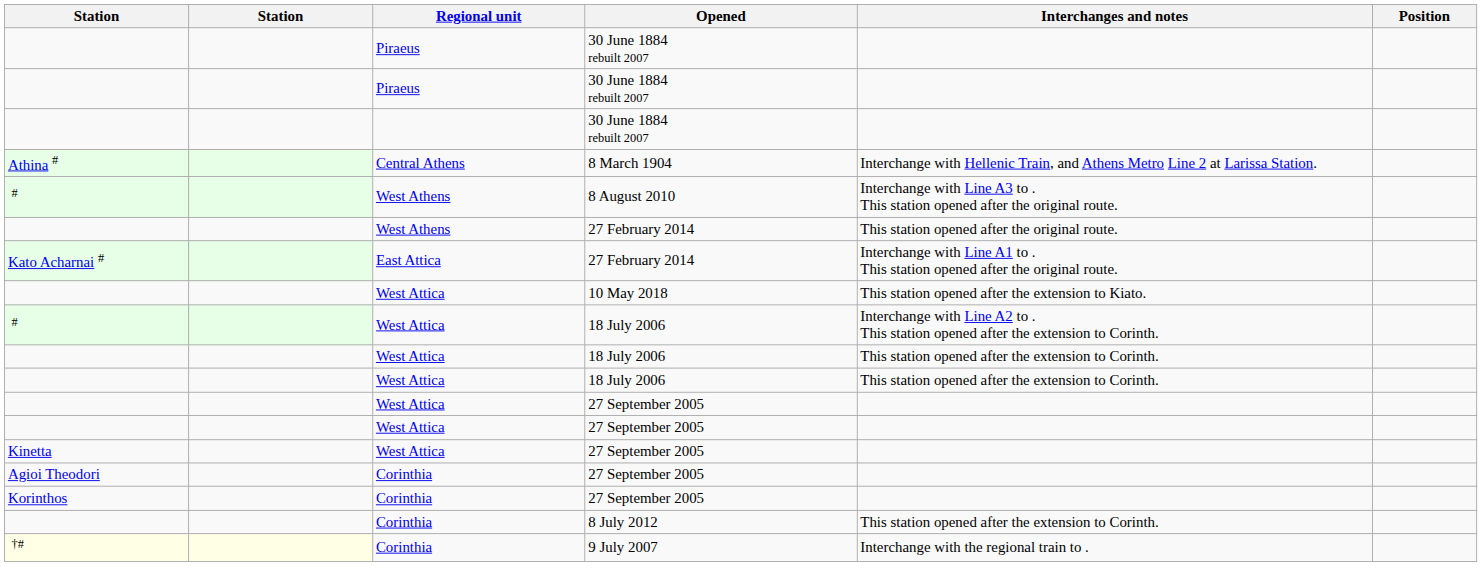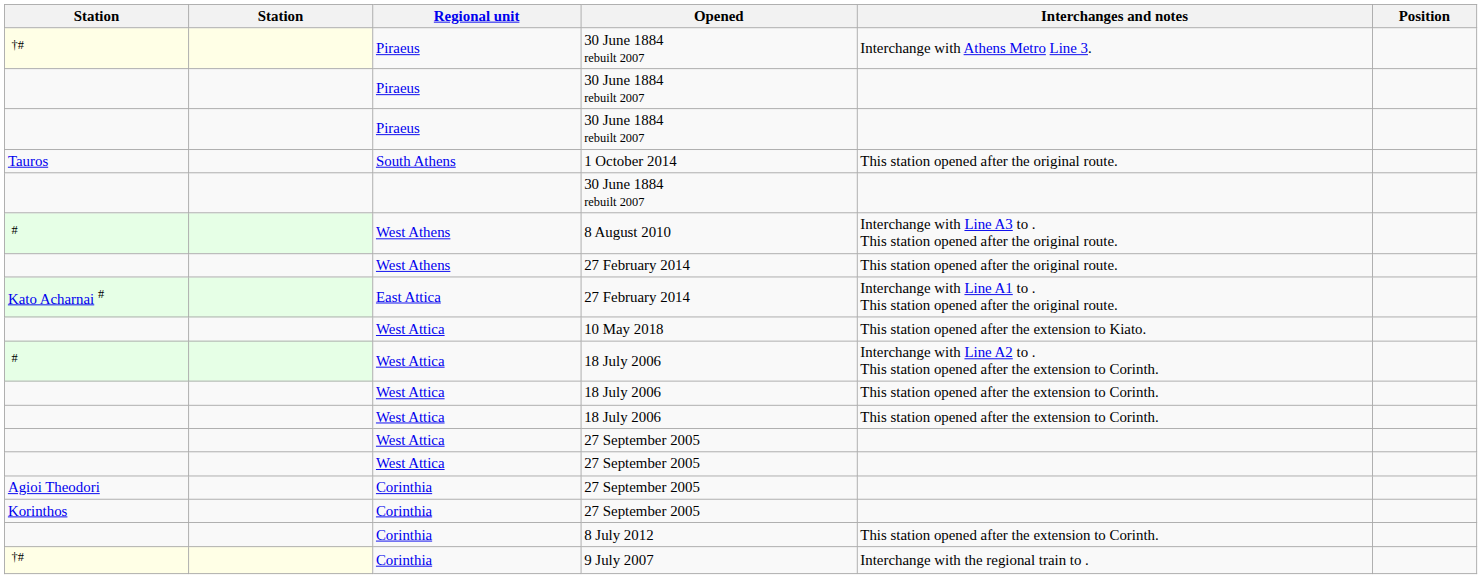+ row: †# | Piraeus | 30 June 1884 rebuilt 2007 | Interchange with Athens Metro Line 3.
+ row: Tauros | South Athens | 1 October 2014 | This station opened after the original route.
- row: Athina # | Central Athens | 8 March 1904 | Interchange with Hellenic Train, and Athens Metro Line 2 at Larissa Station.
- row: Kinetta | West Attica | 27 September 2005
